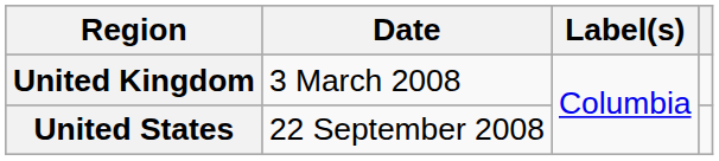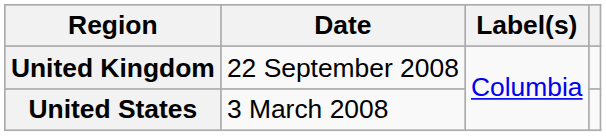United Kingdom | Date: 3 March 2008 -> 22 September 2008
United States | Date: 22 September 2008 -> 3 March 2008
